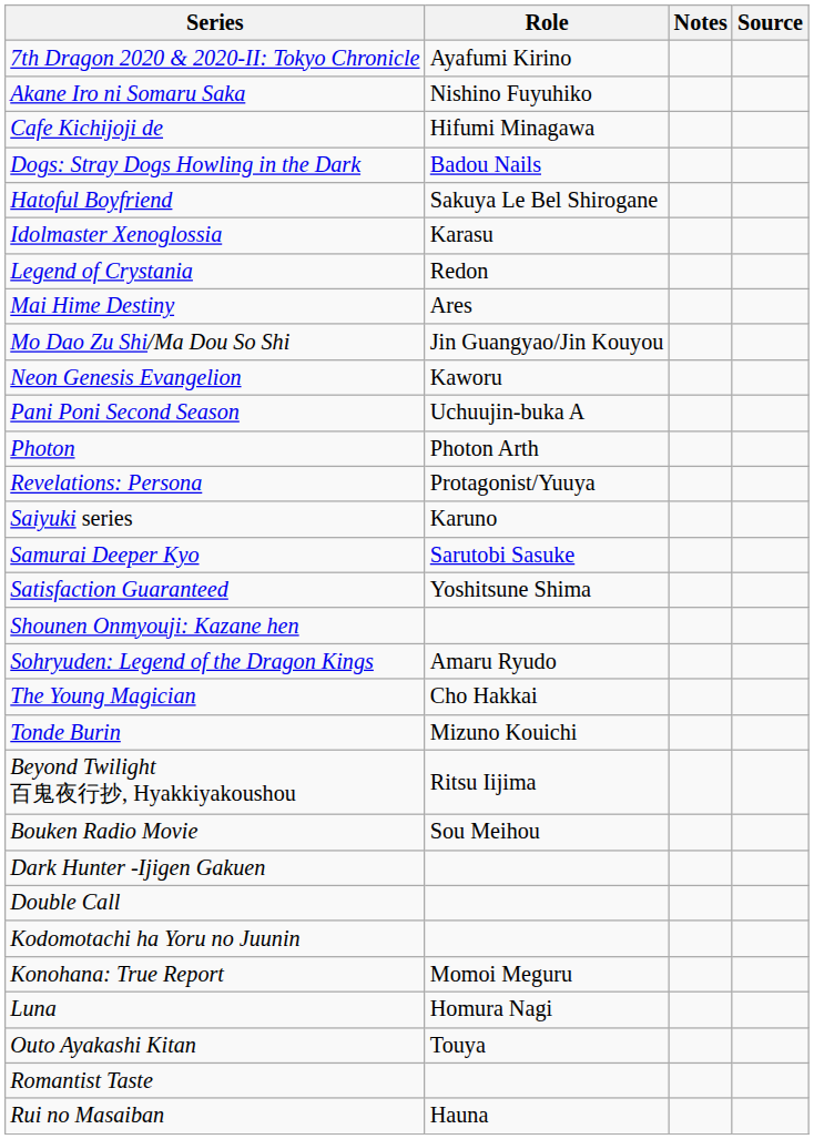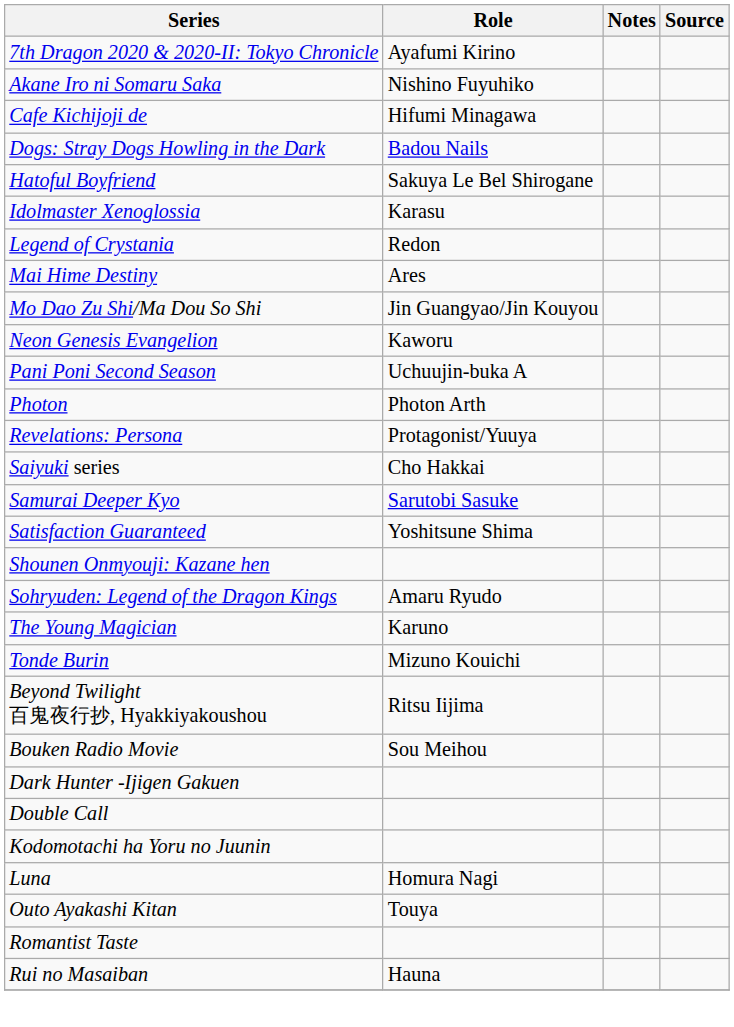Saiyuki series | Role: Karuno -> Cho Hakkai
The Young Magician | Role: Cho Hakkai -> Karuno
- row: Konohana: True Report | Momoi Meguru
